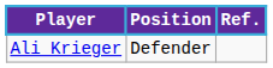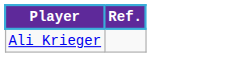- column: Position | Defender
